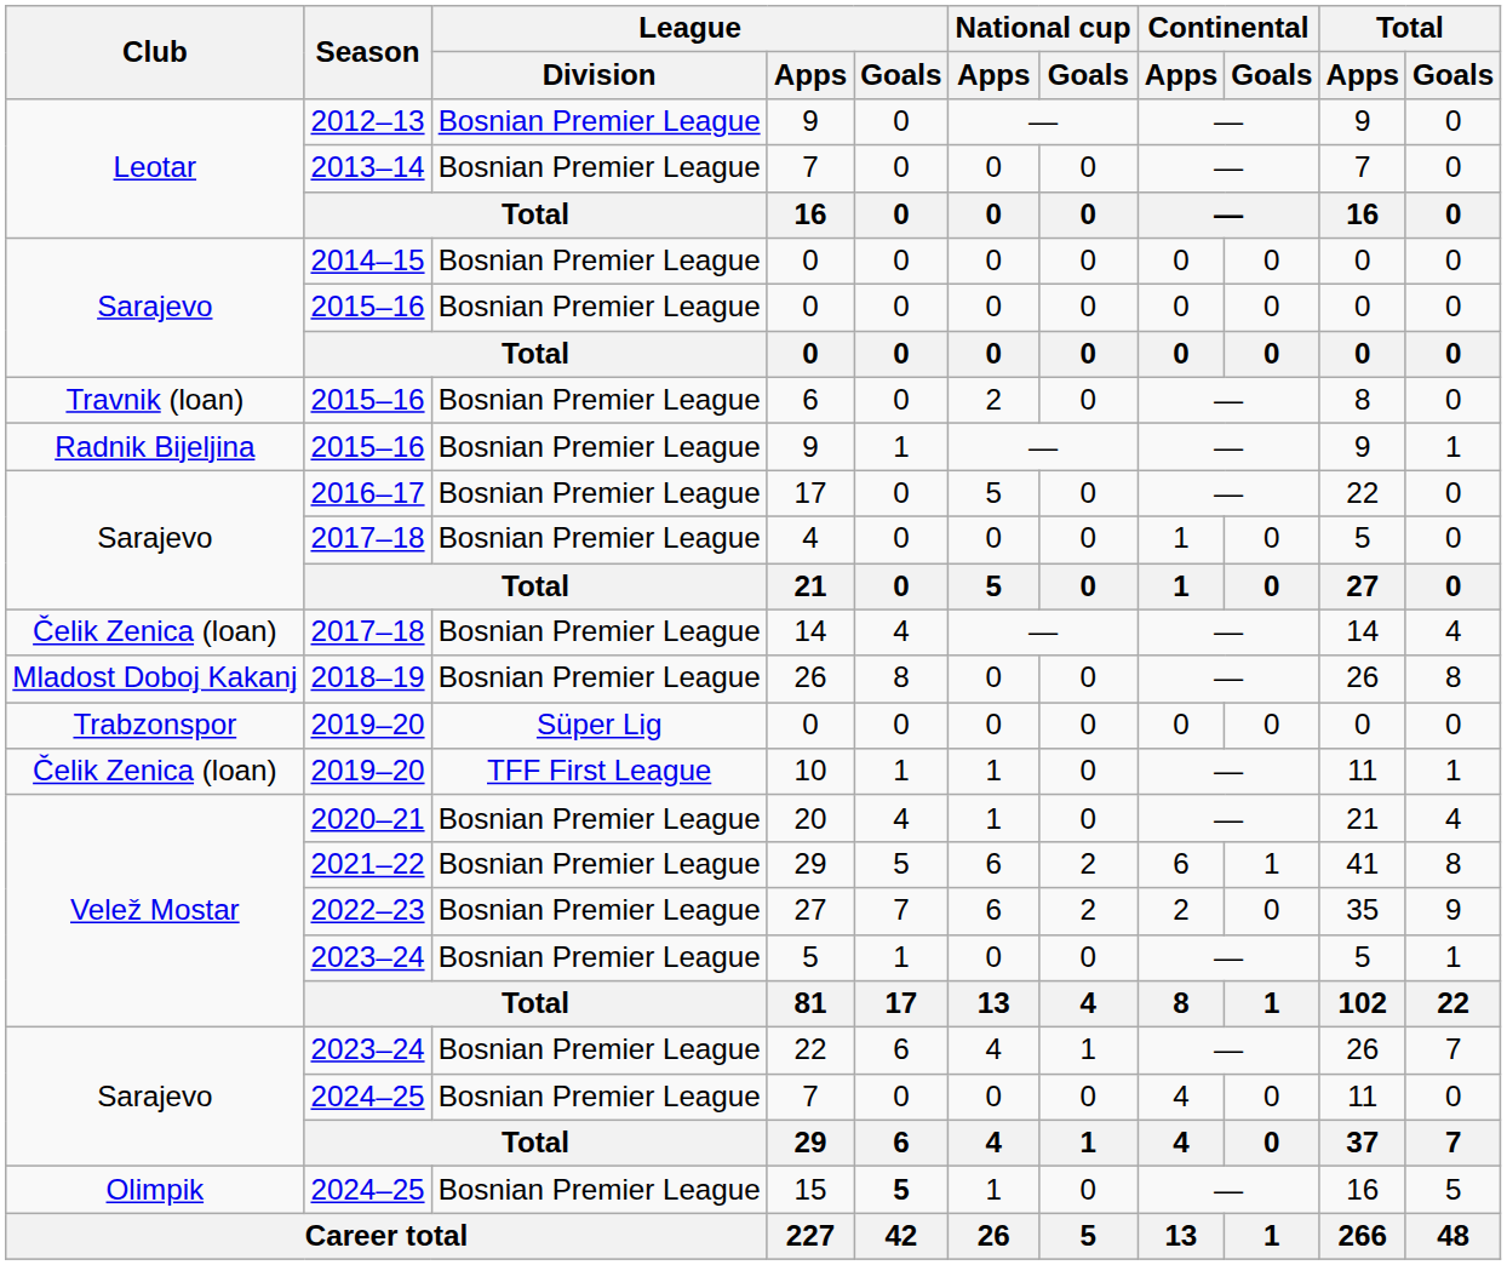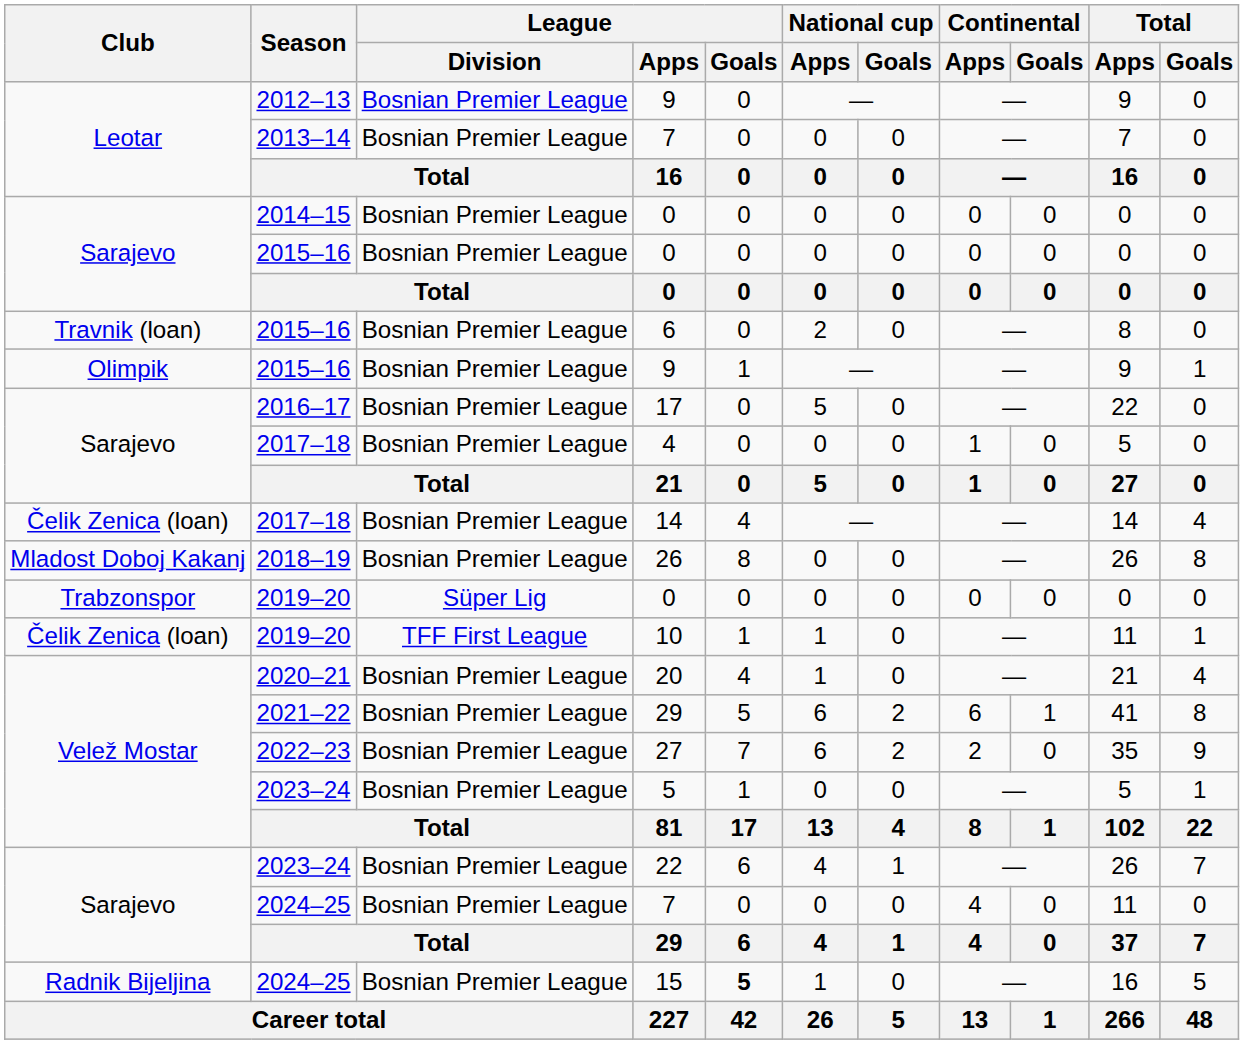2015–16 / 9 | Club: Radnik Bijeljina -> Olimpik
15 | Club: Olimpik -> Radnik Bijeljina
